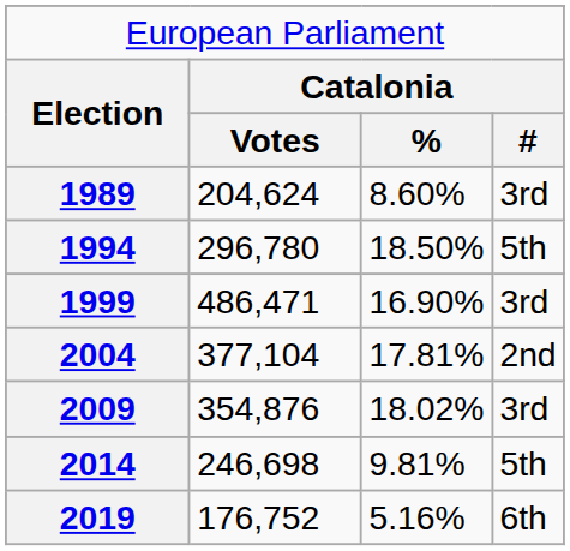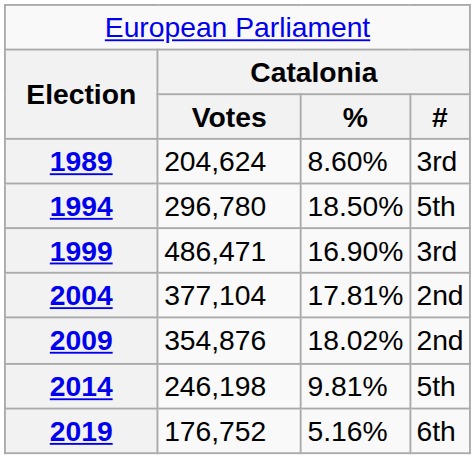2009 | column 4: 3rd -> 2nd
2014 | column 2: 246,698 -> 246,198
